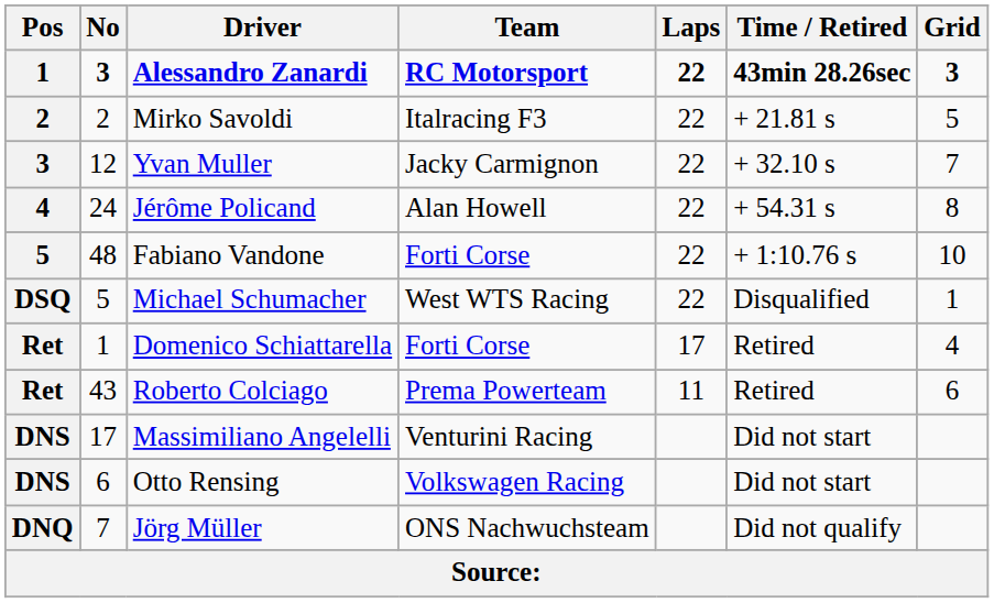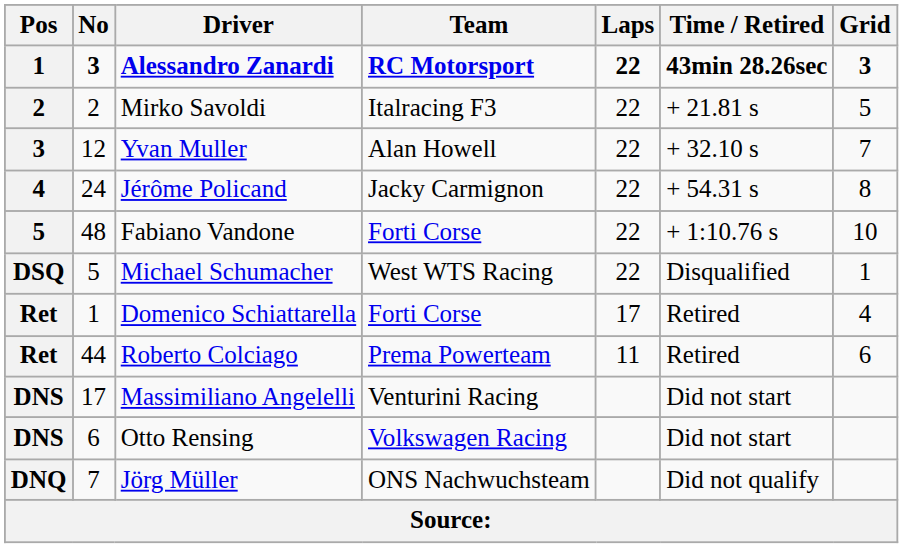Yvan Muller | Team: Jacky Carmignon -> Alan Howell
Jérôme Policand | Team: Alan Howell -> Jacky Carmignon
Roberto Colciago | No: 43 -> 44
